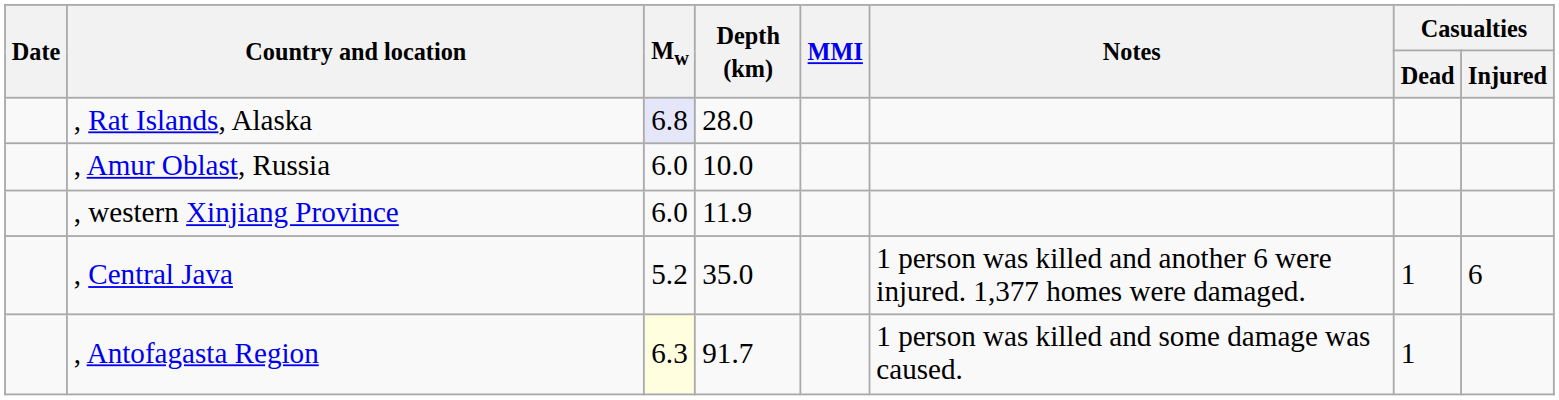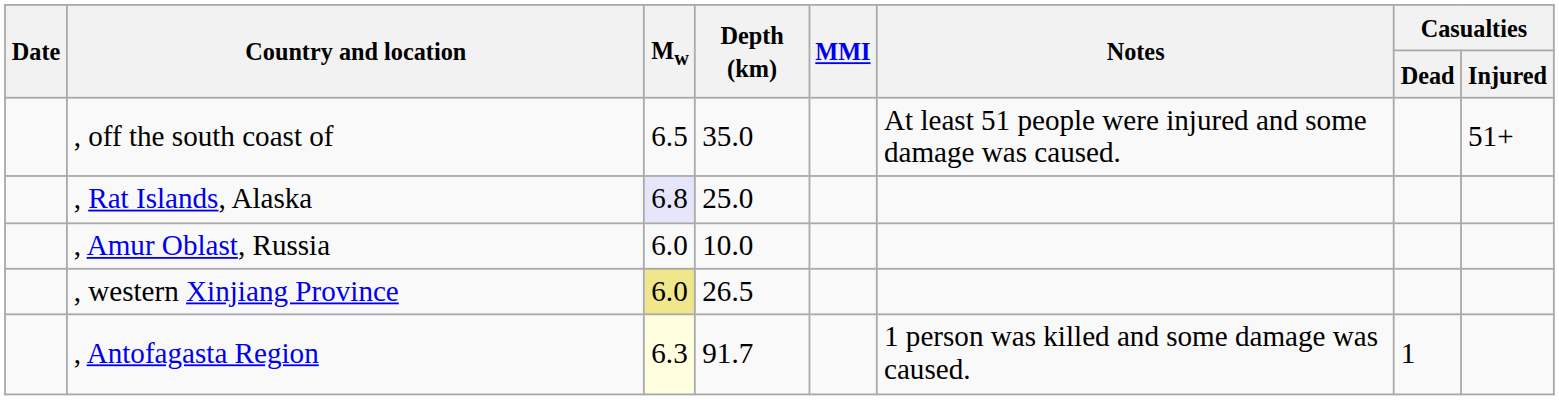+ row: , off the south coast of | 6.5 | 35.0 | At least 51 people were injured and some damage was caused. | 51+
, Rat Islands, Alaska | Depth (km): 28.0 -> 25.0
, western Xinjiang Province | Mw: no background -> khaki background
, western Xinjiang Province | Depth (km): 11.9 -> 26.5
- row: , Central Java | 5.2 | 35.0 | 1 person was killed and another 6 were injured. 1,377 homes were damaged. | 1 | 6
